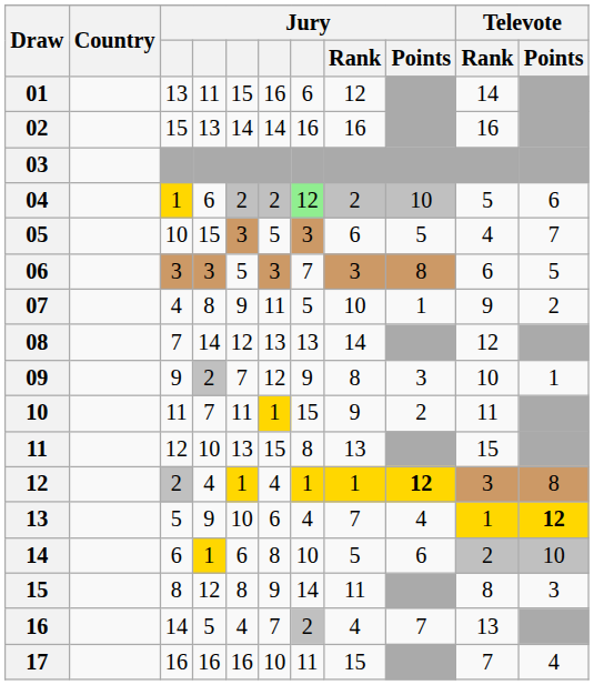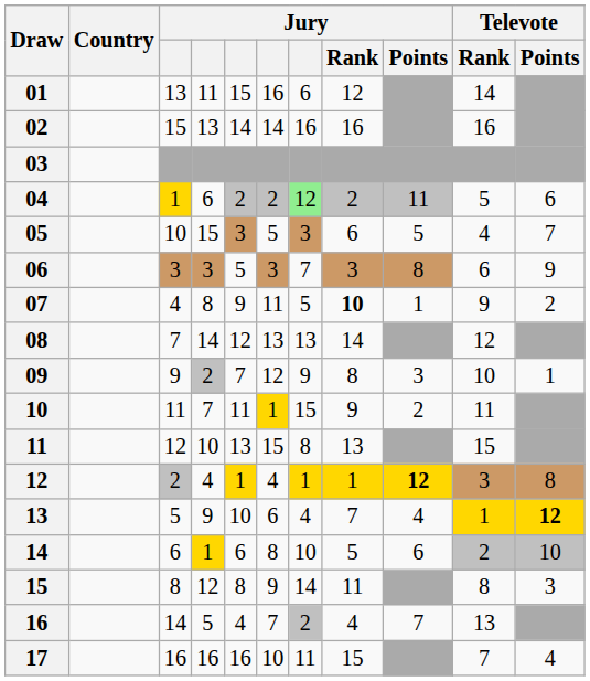04 | Jury / Points: 10 -> 11
06 | Televote / Points: 5 -> 9
07 | Jury / Rank: normal -> bold
